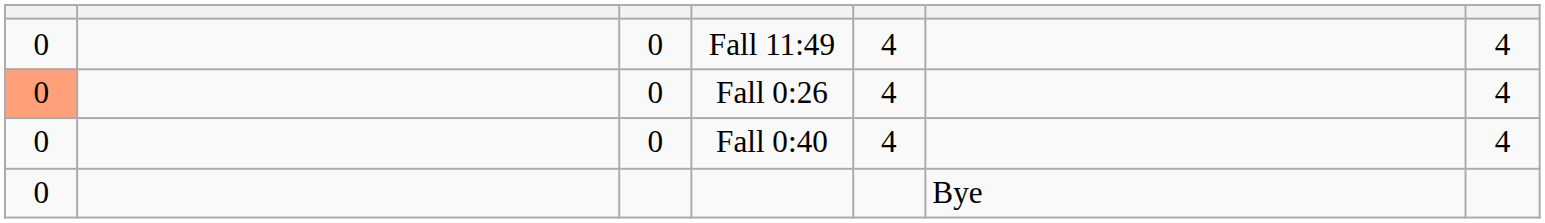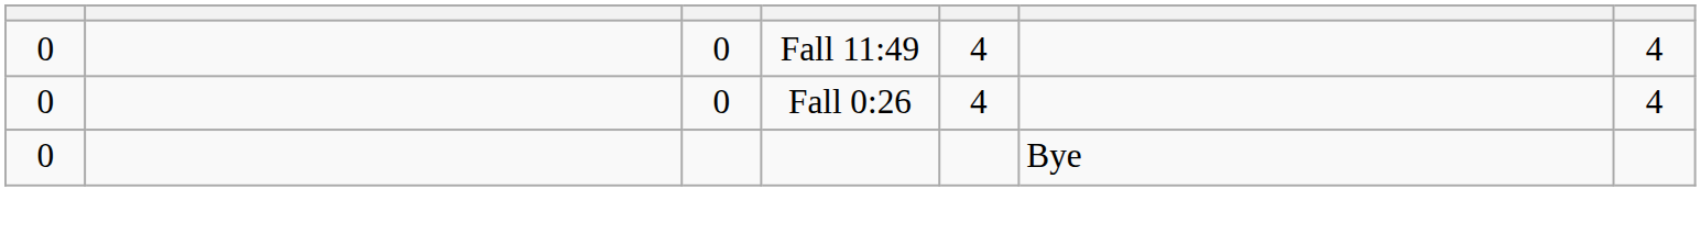Fall 0:26 | column 1: lightsalmon background -> no background
- row: 0 | 0 | Fall 0:40 | 4 | 4
